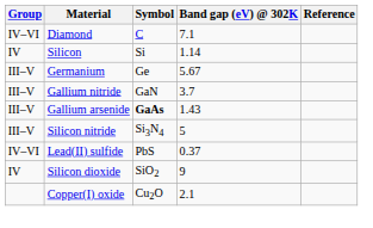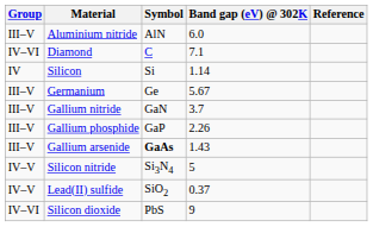+ row: III–V | Aluminium nitride | AlN | 6.0
+ row: III–V | Gallium phosphide | GaP | 2.26
Silicon nitride | Group: III–V -> IV–V
Lead(II) sulfide | Group: IV–VI -> IV–V
Lead(II) sulfide | Symbol: PbS -> SiO2
Silicon dioxide | Group: IV -> IV–VI
Silicon dioxide | Symbol: SiO2 -> PbS
- row: Copper(I) oxide | Cu2O | 2.1
